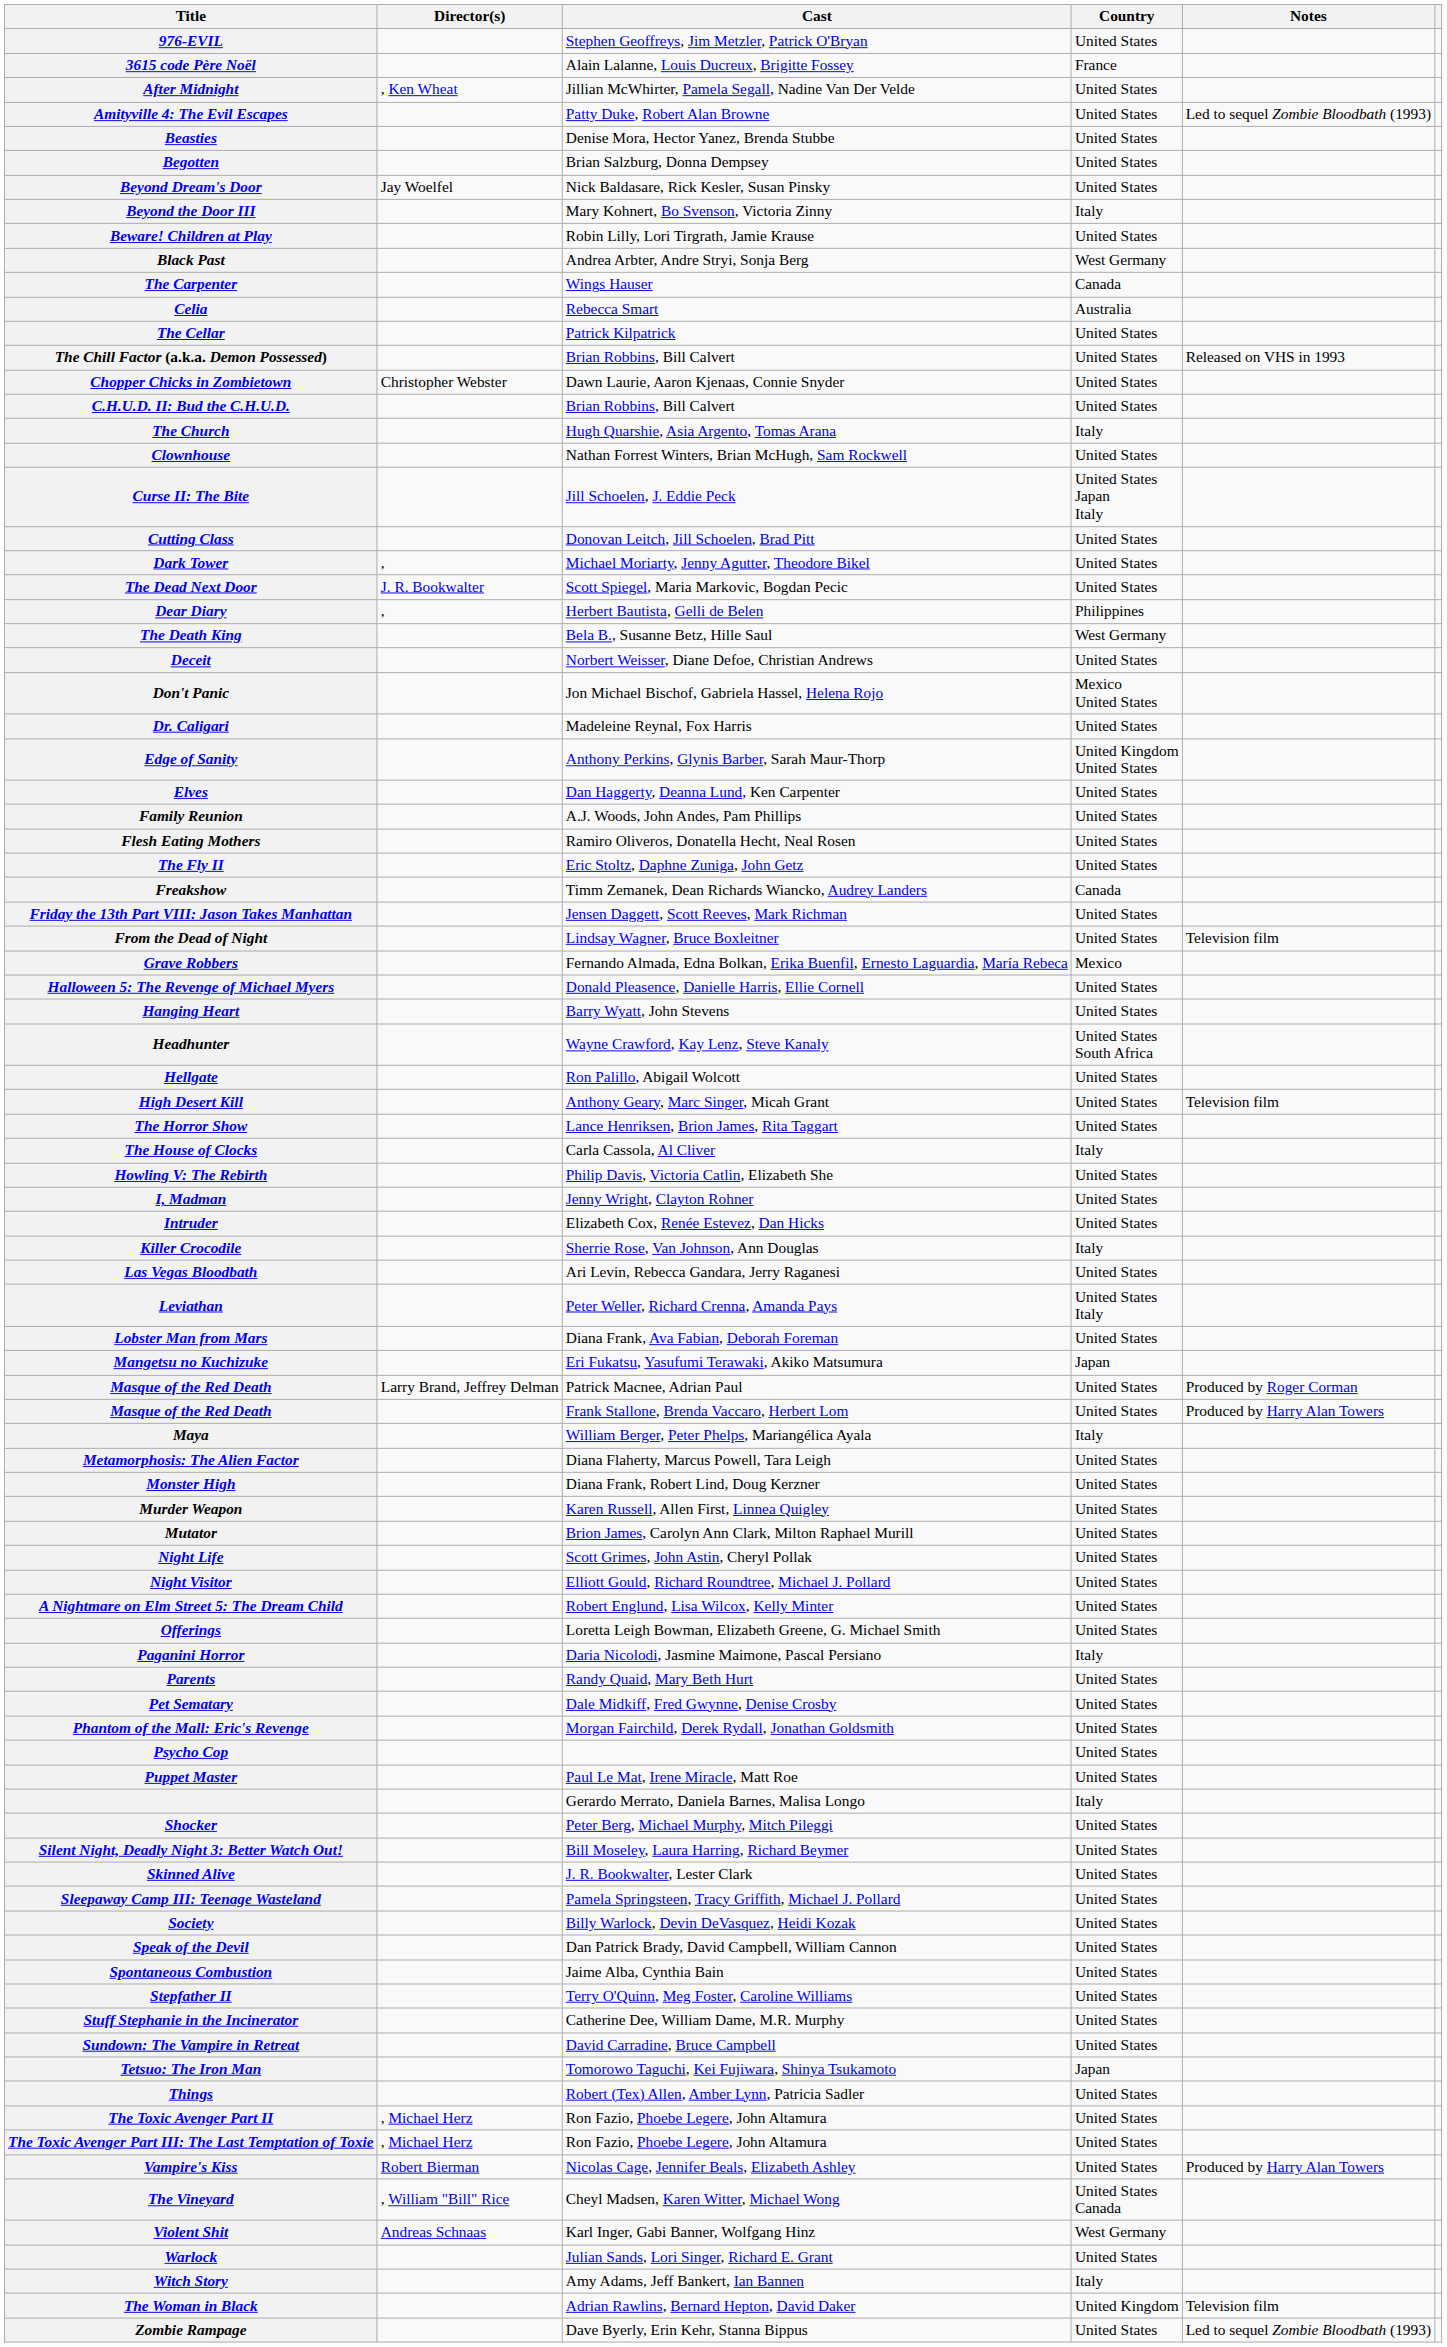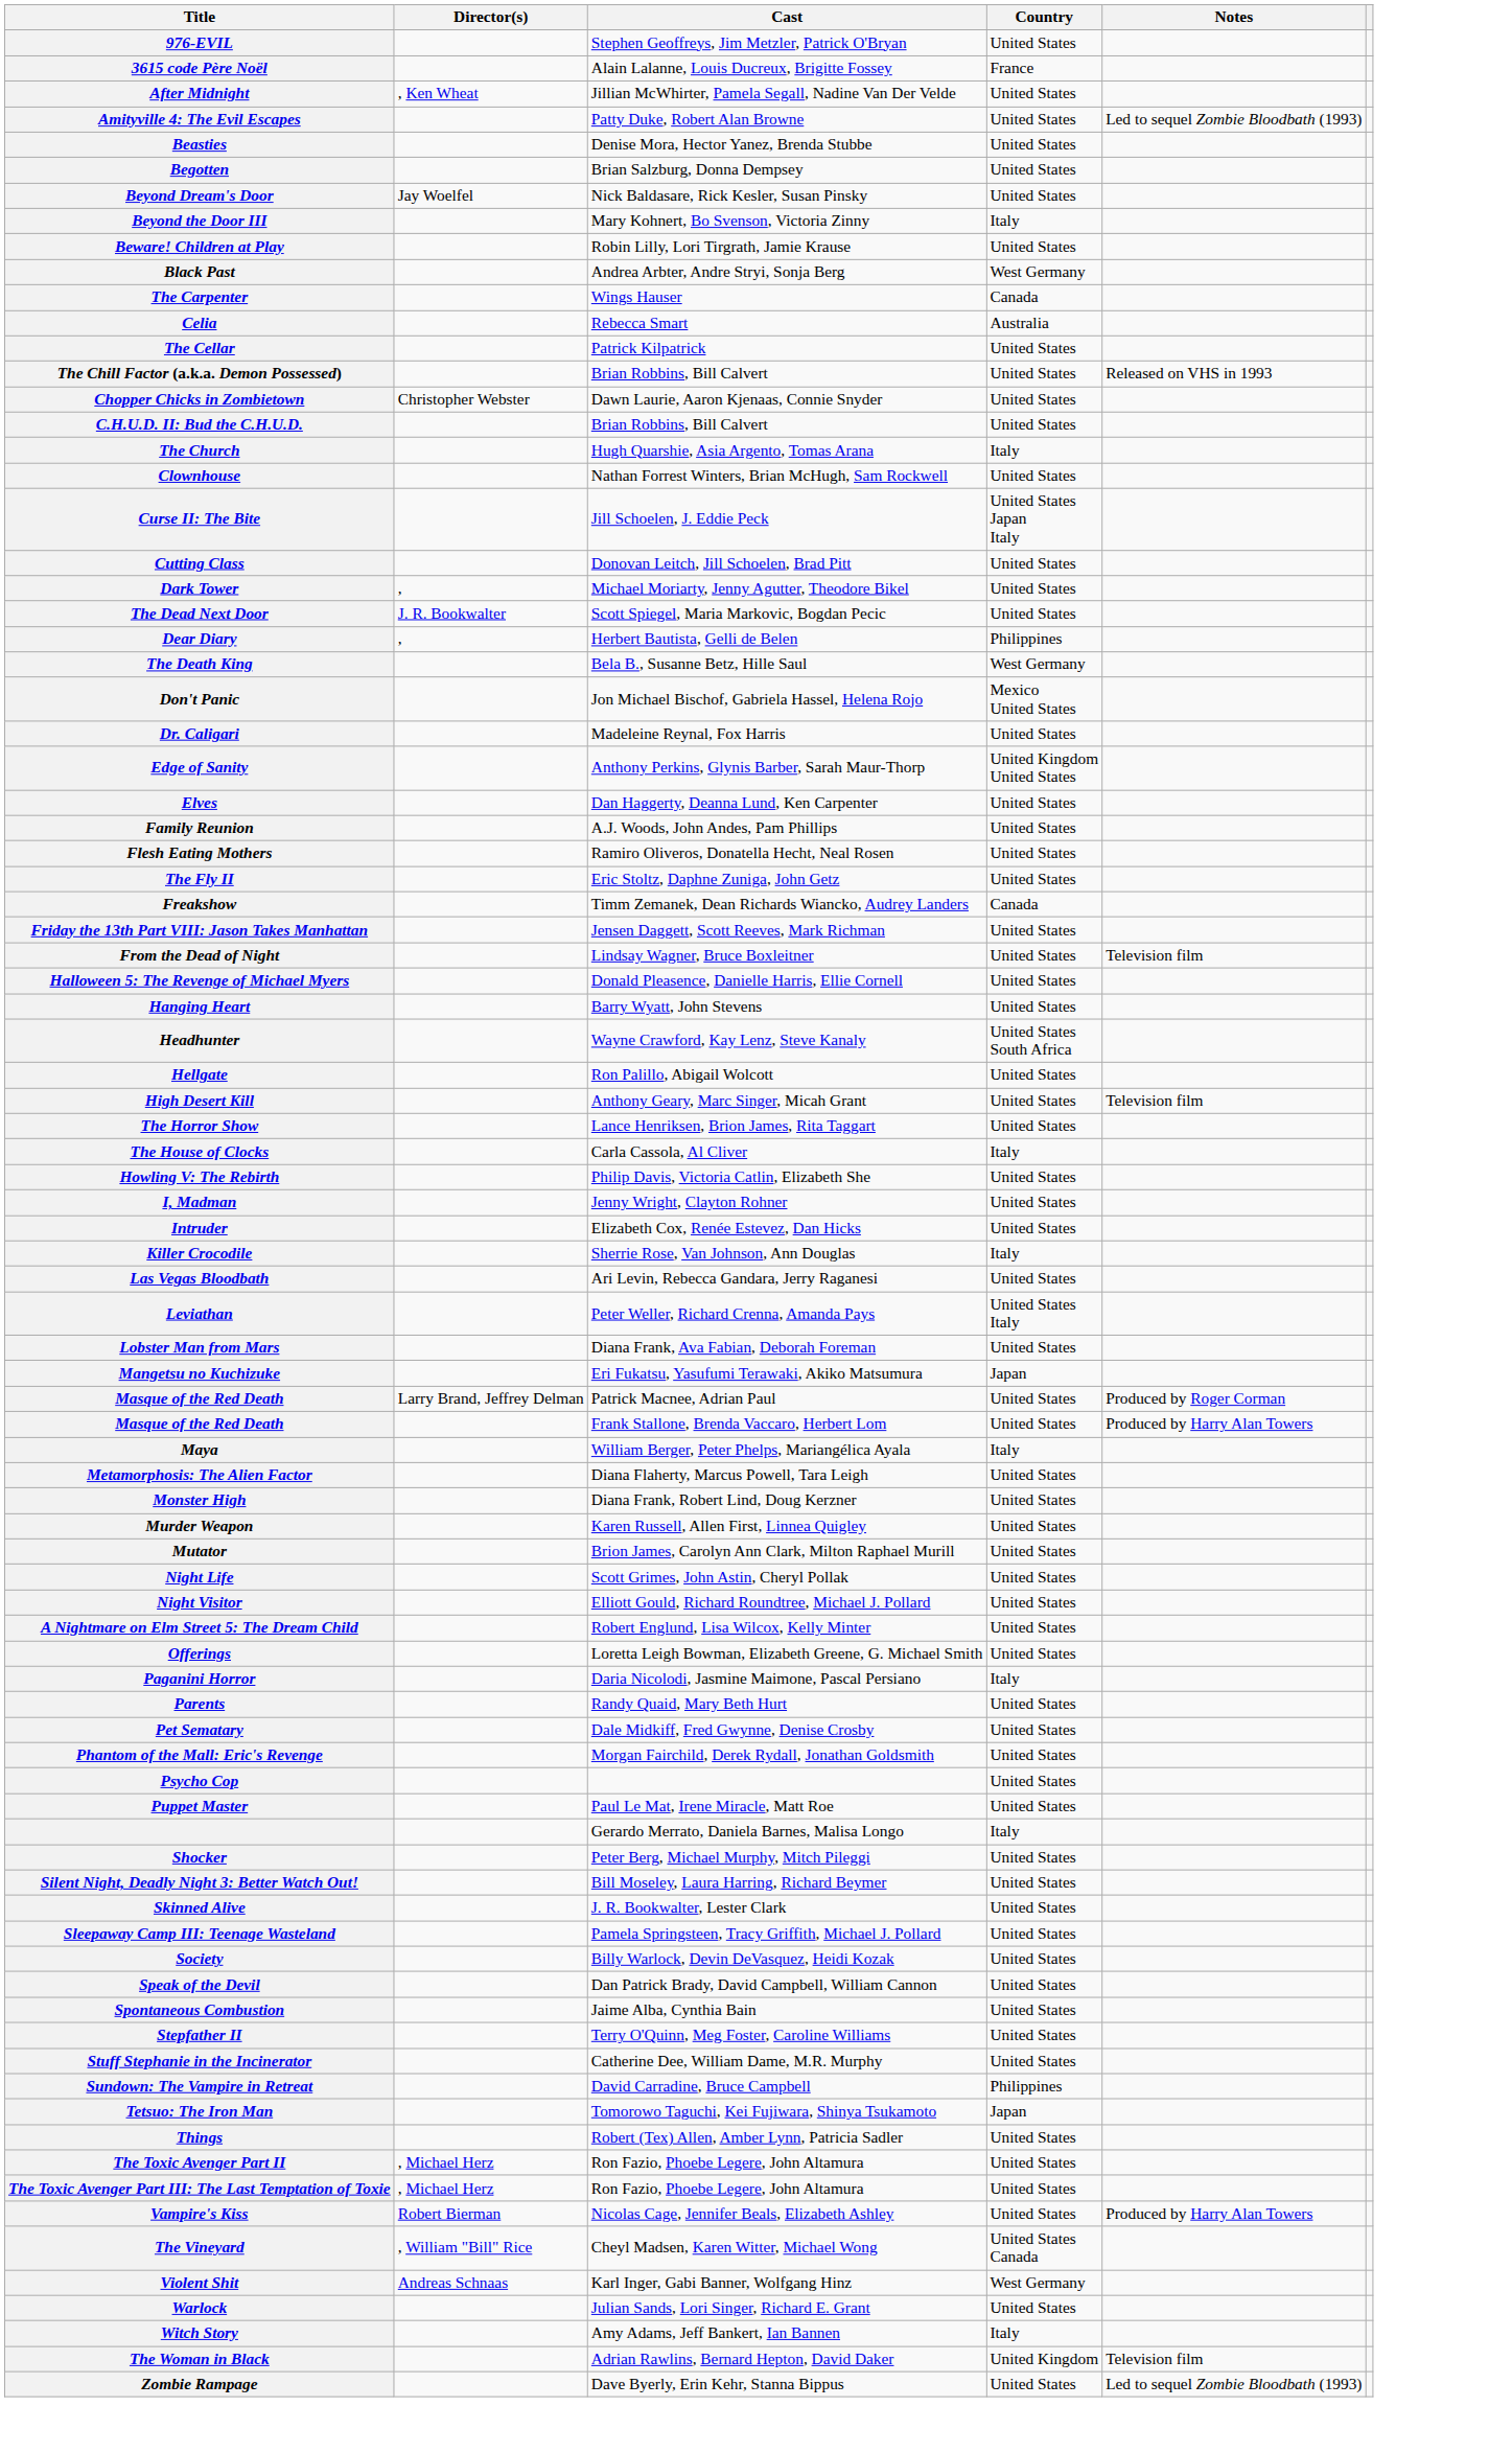- row: Deceit | Norbert Weisser, Diane Defoe, Christian Andrews | United States
- row: Grave Robbers | Fernando Almada, Edna Bolkan, Erika Buenfil, Ernesto Laguardia, María Rebeca | Mexico
Sundown: The Vampire in Retreat | Country: United States -> Philippines
